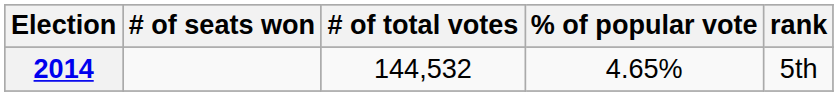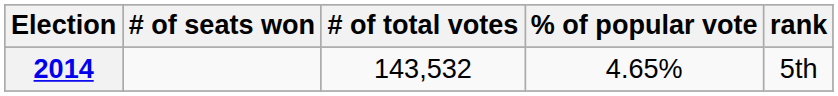2014 | # of total votes: 144,532 -> 143,532
